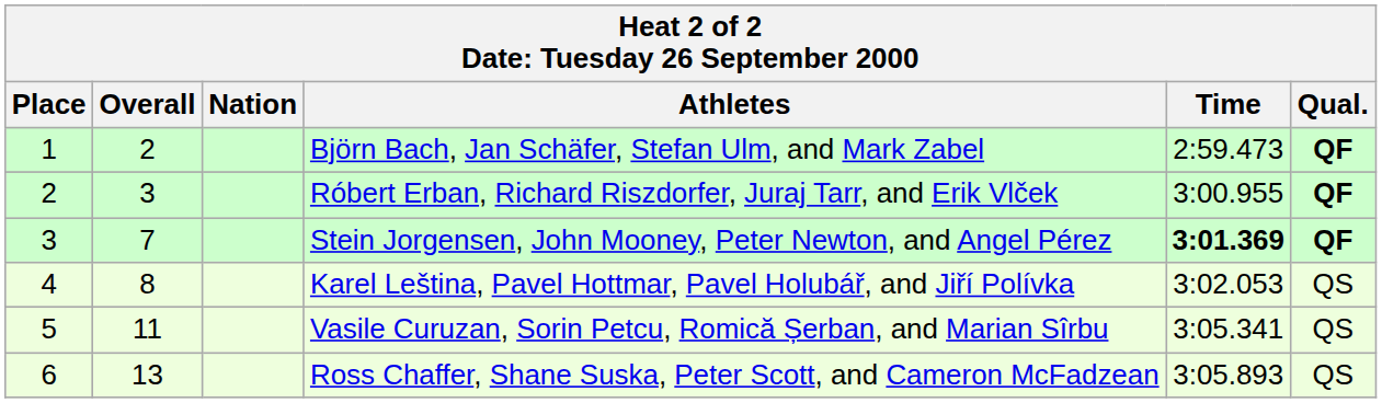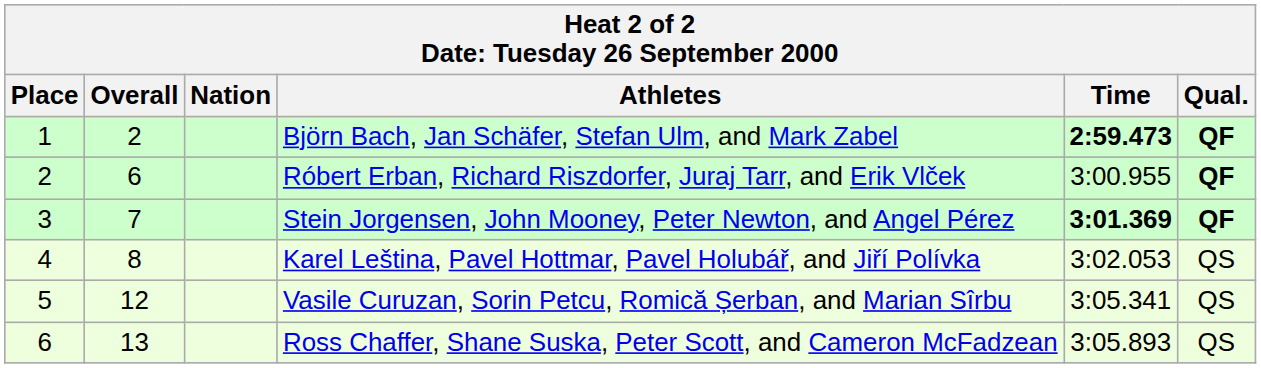Björn Bach, Jan Schäfer, Stefan Ulm, and Mark Zabel | Time: normal -> bold
Róbert Erban, Richard Riszdorfer, Juraj Tarr, and Erik Vlček | Overall: 3 -> 6
Vasile Curuzan, Sorin Petcu, Romică Șerban, and Marian Sîrbu | Overall: 11 -> 12
